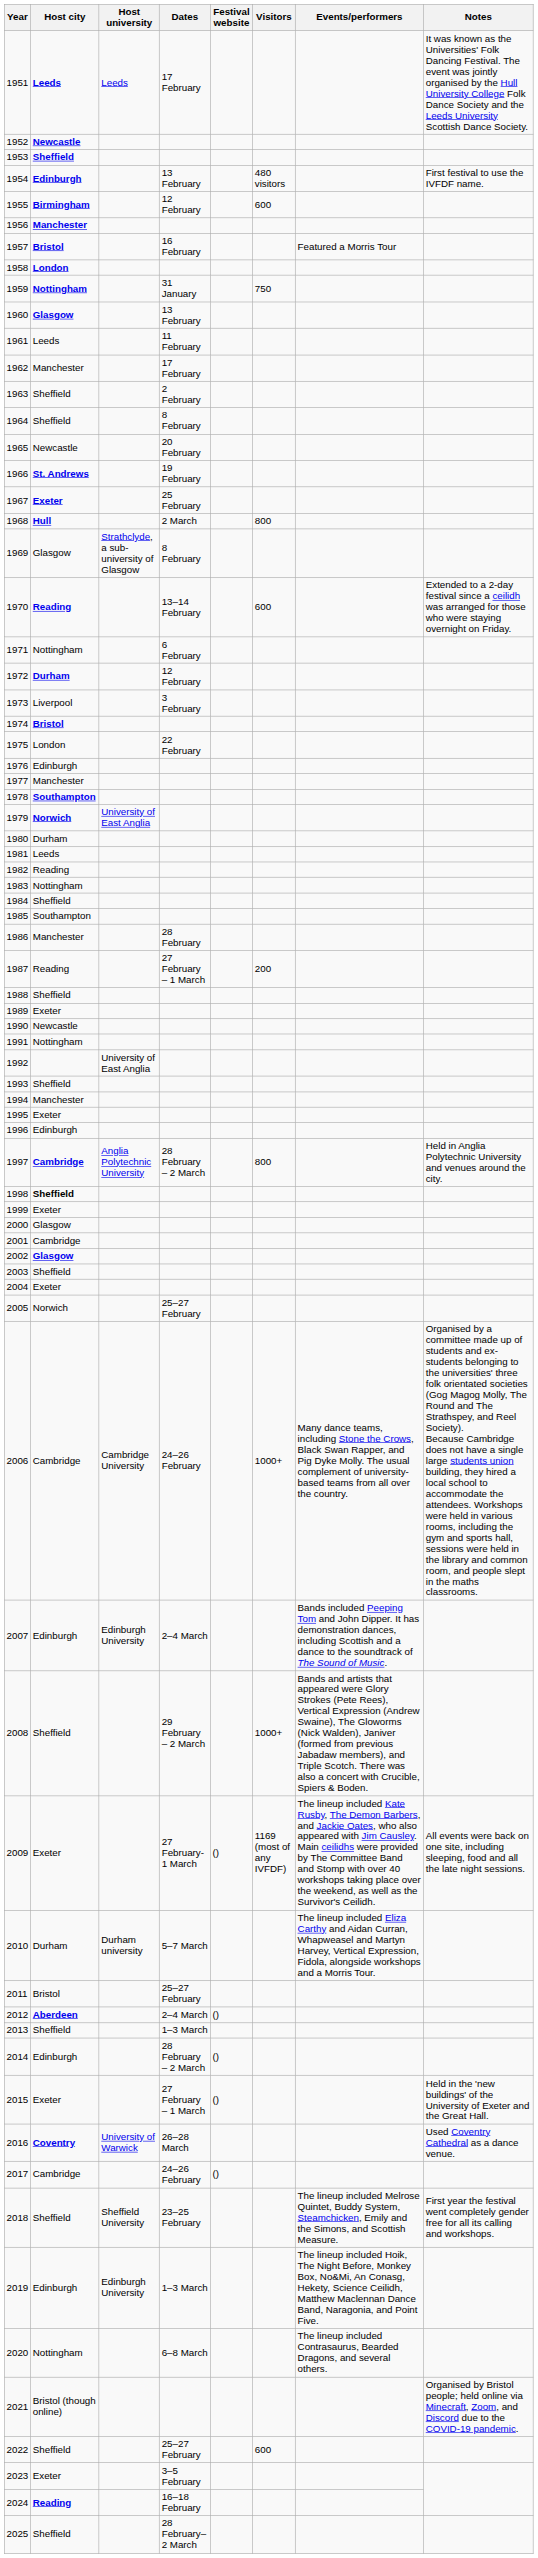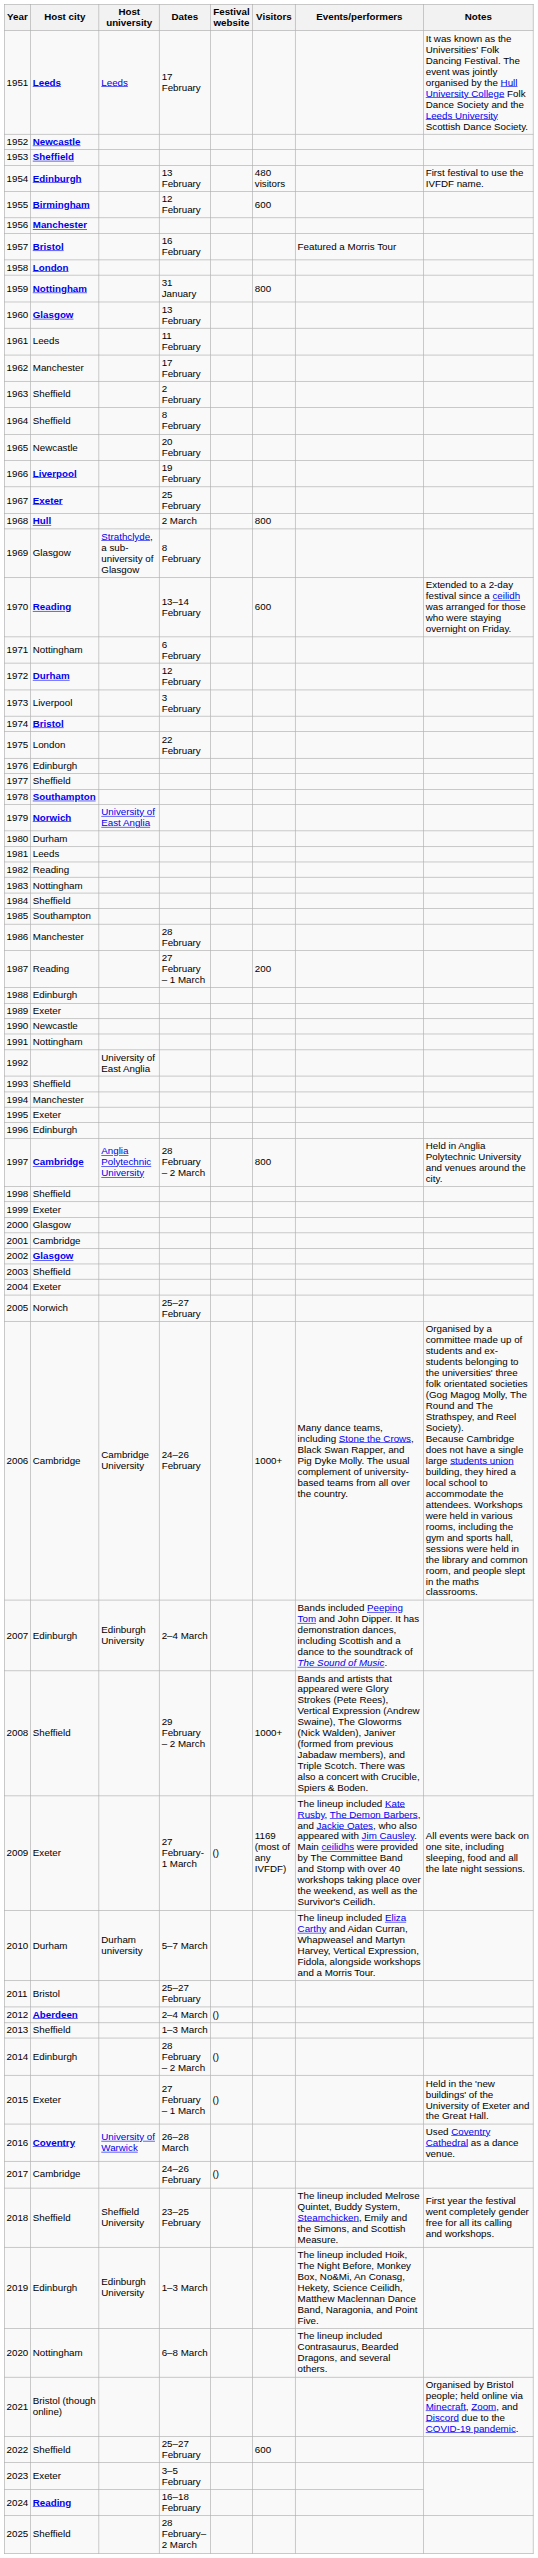1959 | Visitors: 750 -> 800
1966 | Host city: St. Andrews -> Liverpool
1977 | Host city: Manchester -> Sheffield
1988 | Host city: Sheffield -> Edinburgh
1998 | Host city: bold -> normal
